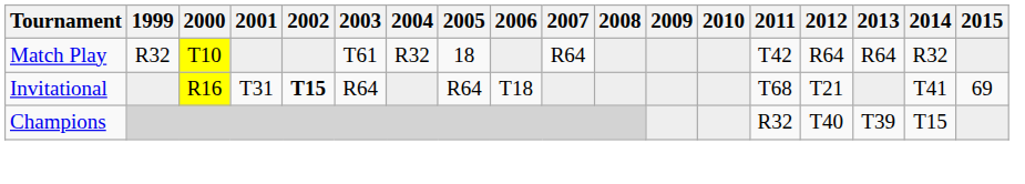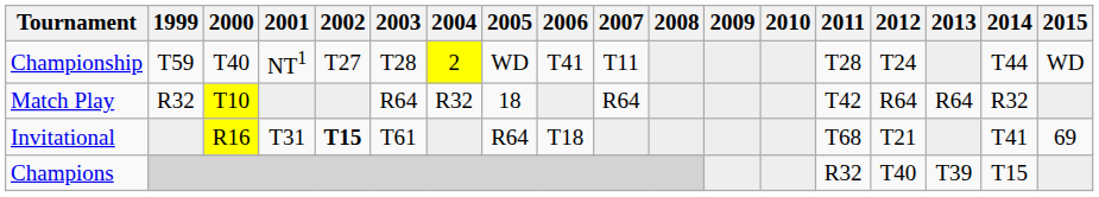+ row: Championship | T59 | T40 | NT1 | T27 | T28 | 2 | WD | T41 | T11 | T28 | T24 | T44 | WD
Match Play | 2003: T61 -> R64
Invitational | 2003: R64 -> T61
